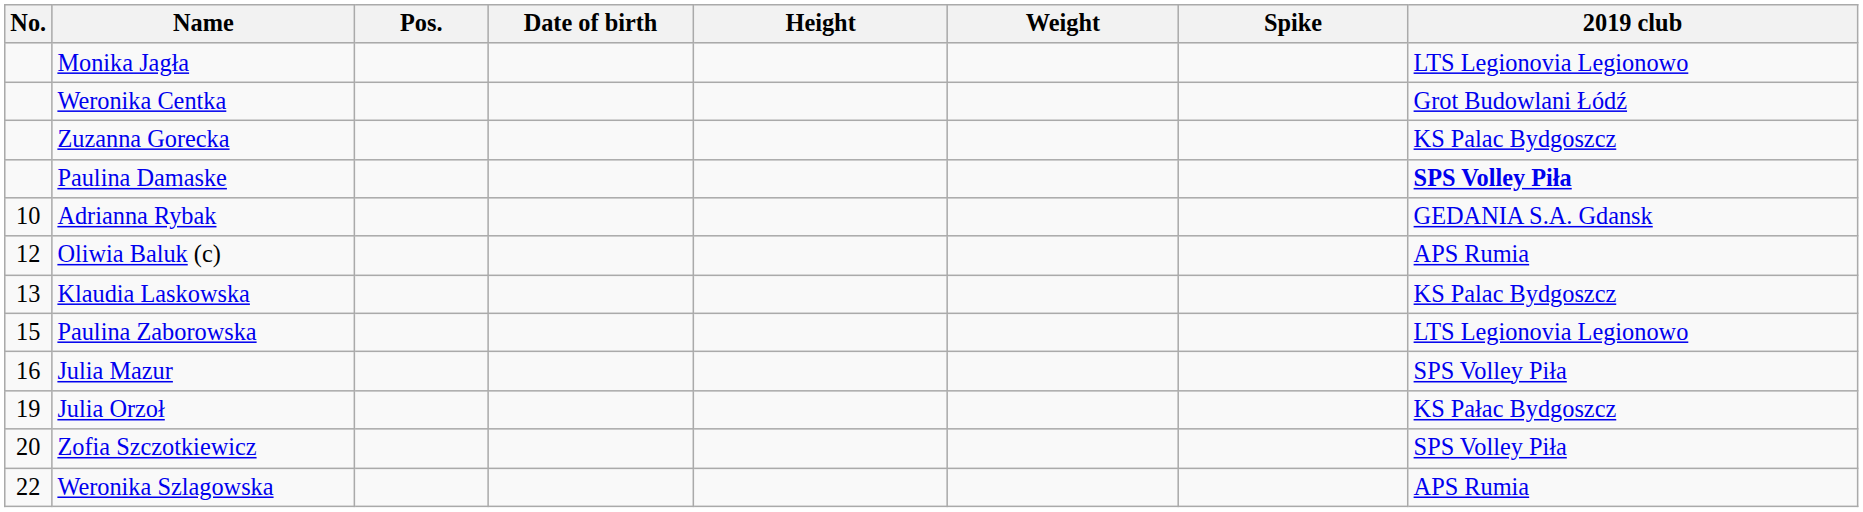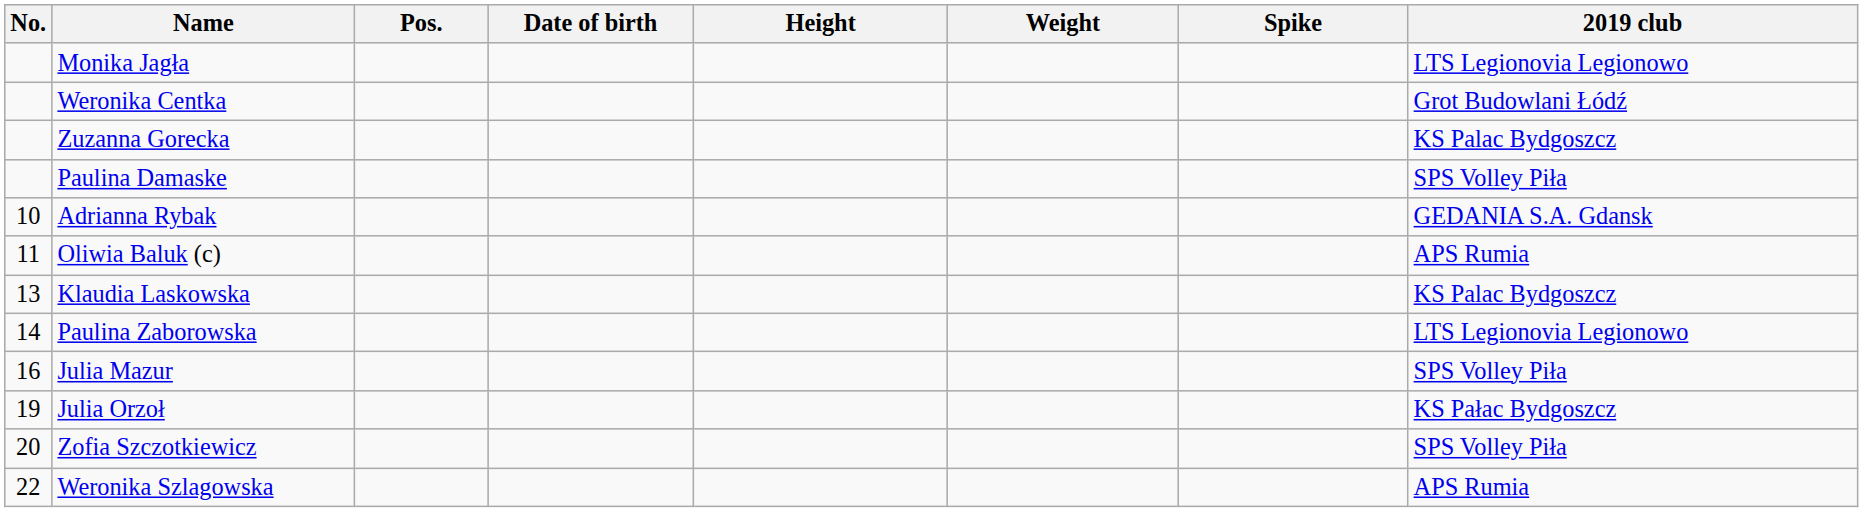Paulina Damaske | 2019 club: bold -> normal
Oliwia Baluk (c) | No.: 12 -> 11
Paulina Zaborowska | No.: 15 -> 14
